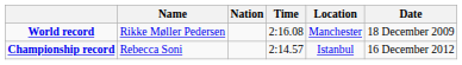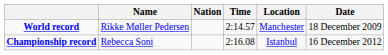World record | Time: 2:16.08 -> 2:14.57
Championship record | Time: 2:14.57 -> 2:16.08
